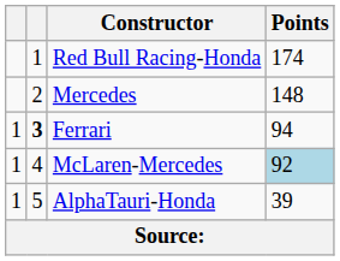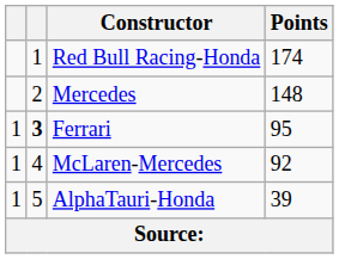Ferrari | Points: 94 -> 95
McLaren-Mercedes | Points: lightblue background -> no background
